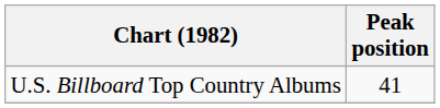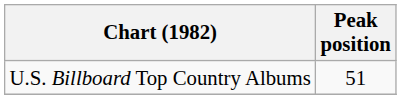U.S. Billboard Top Country Albums | Peak position: 41 -> 51
